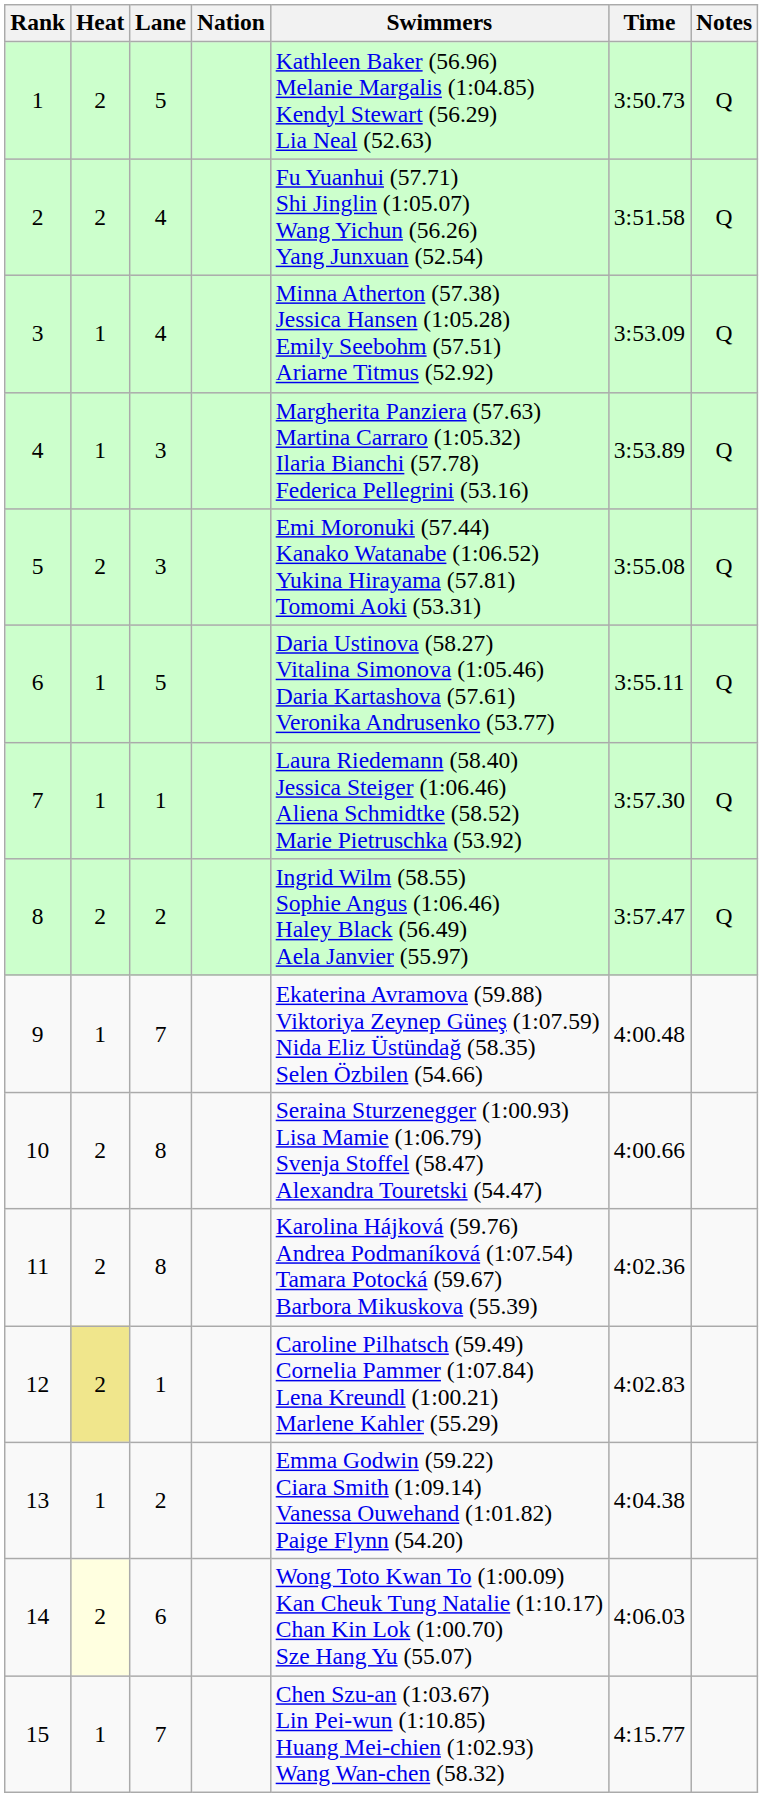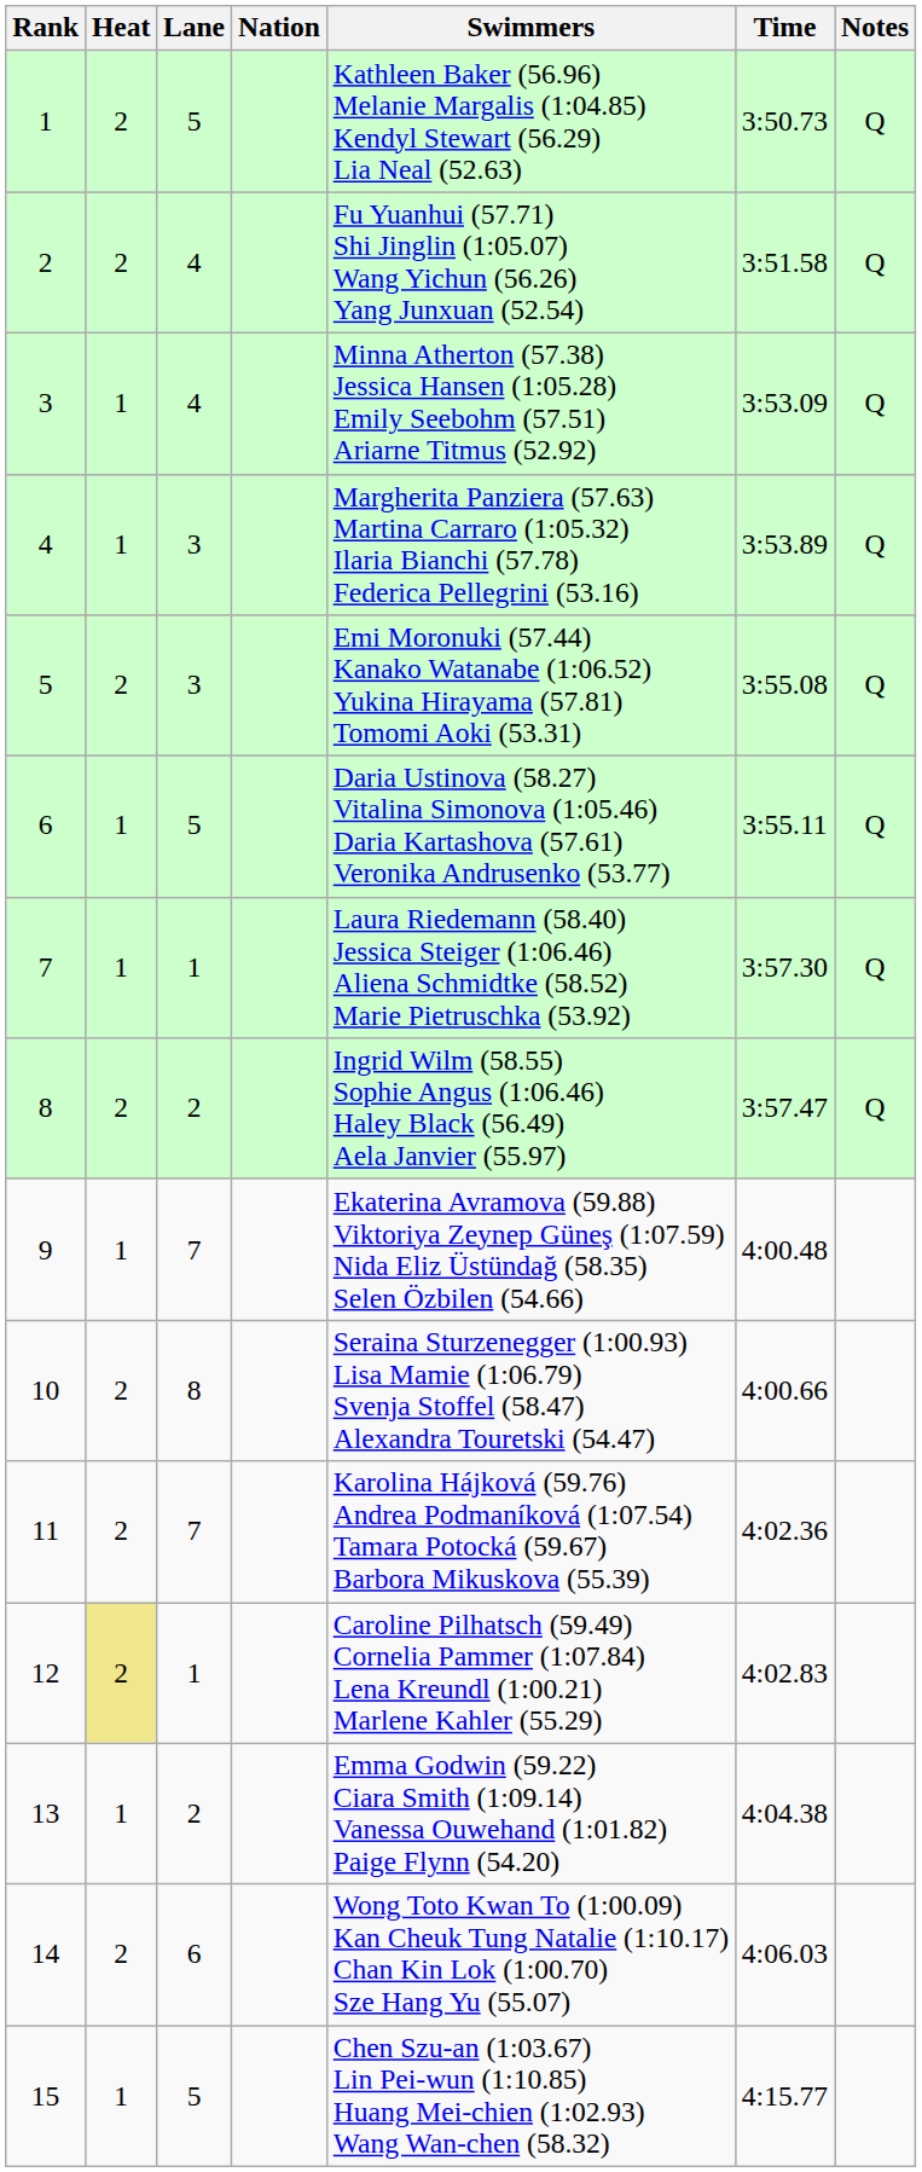11 | Lane: 8 -> 7
14 | Heat: lightyellow background -> no background
15 | Lane: 7 -> 5
